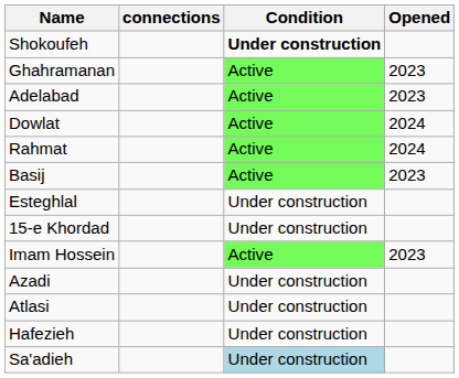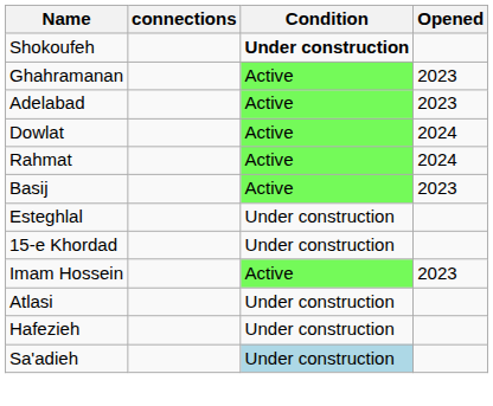- row: Azadi | Under construction
